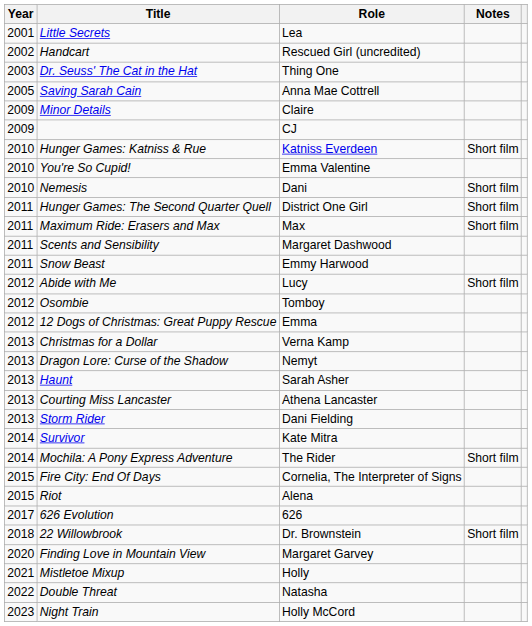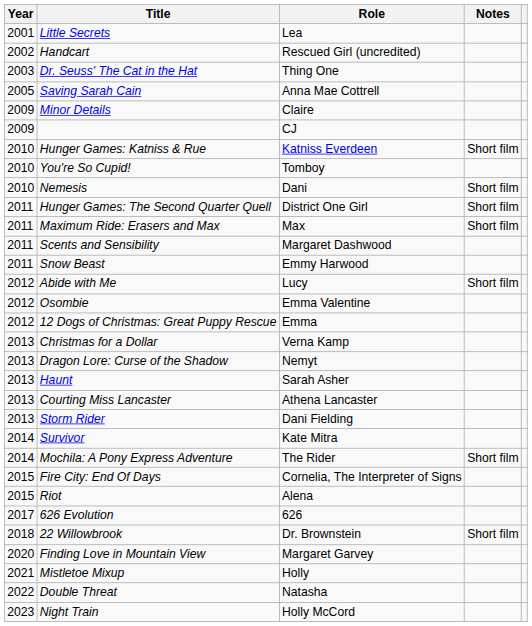You're So Cupid! | Role: Emma Valentine -> Tomboy
Osombie | Role: Tomboy -> Emma Valentine
